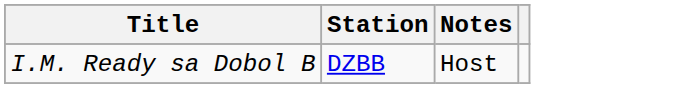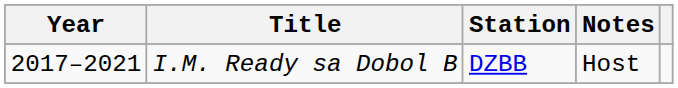+ column: Year | 2017–2021
